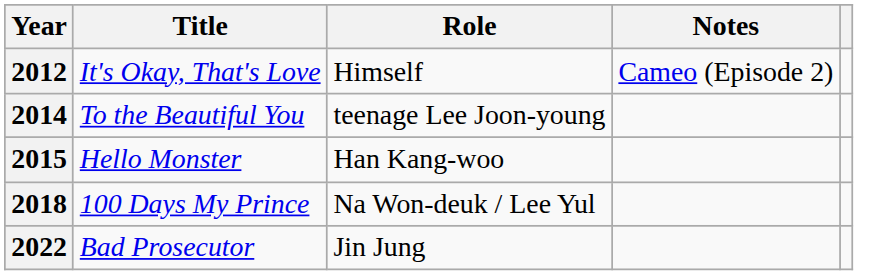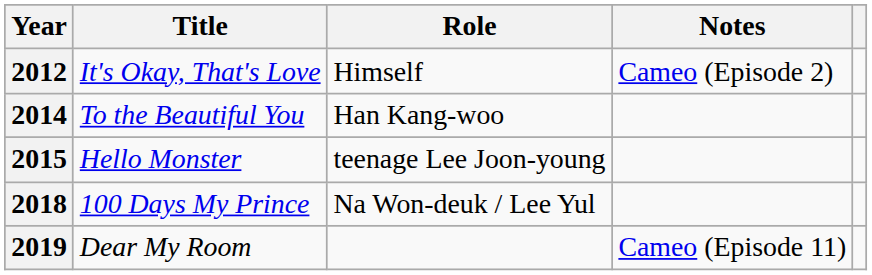2014 | Role: teenage Lee Joon-young -> Han Kang-woo
2015 | Role: Han Kang-woo -> teenage Lee Joon-young
+ row: 2019 | Dear My Room | Cameo (Episode 11)
- row: 2022 | Bad Prosecutor | Jin Jung
